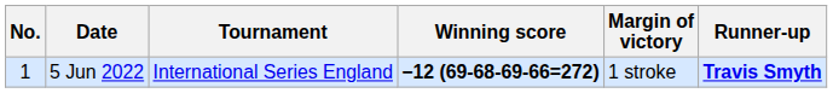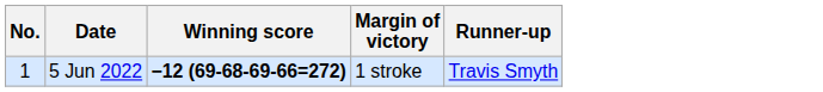- column: Tournament | International Series England
5 Jun 2022 | Runner-up: bold -> normal
